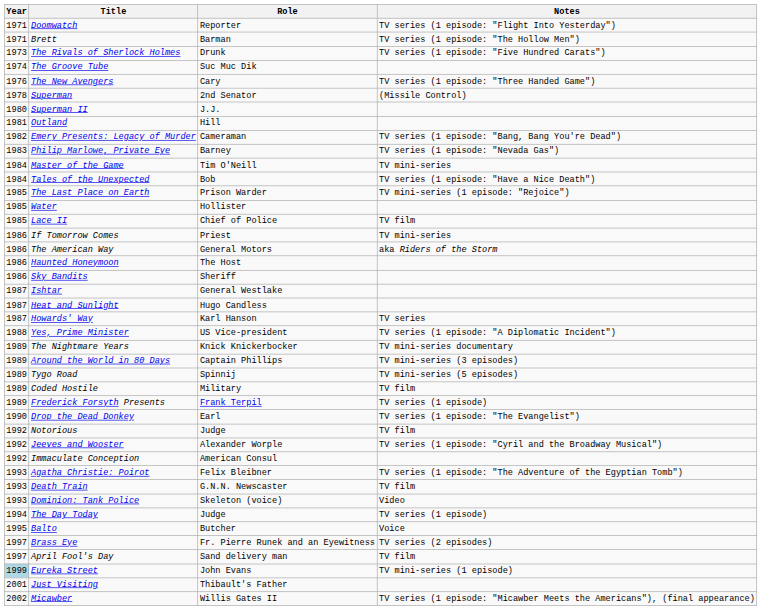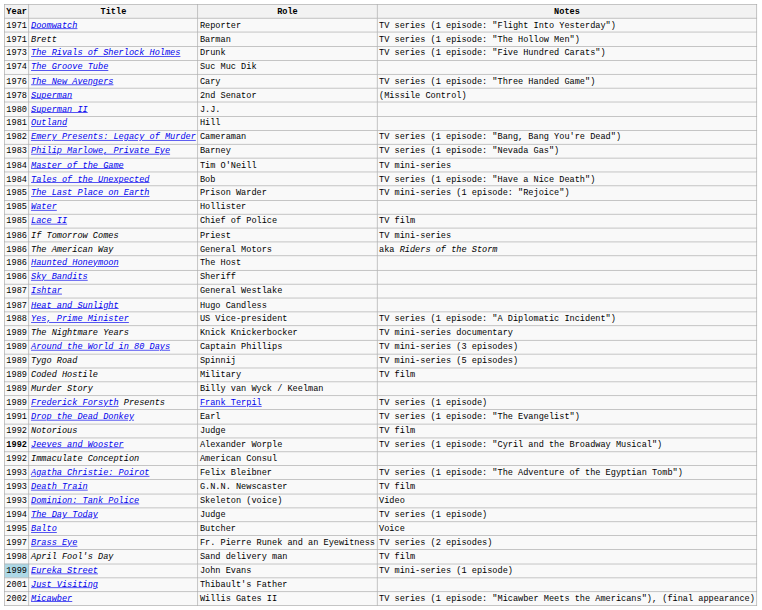- row: 1987 | Howards' Way | Karl Hanson | TV series
+ row: 1989 | Murder Story | Billy van Wyck / Keelman
Drop the Dead Donkey | Year: 1990 -> 1991
Jeeves and Wooster | Year: normal -> bold
April Fool's Day | Year: 1997 -> 1998
